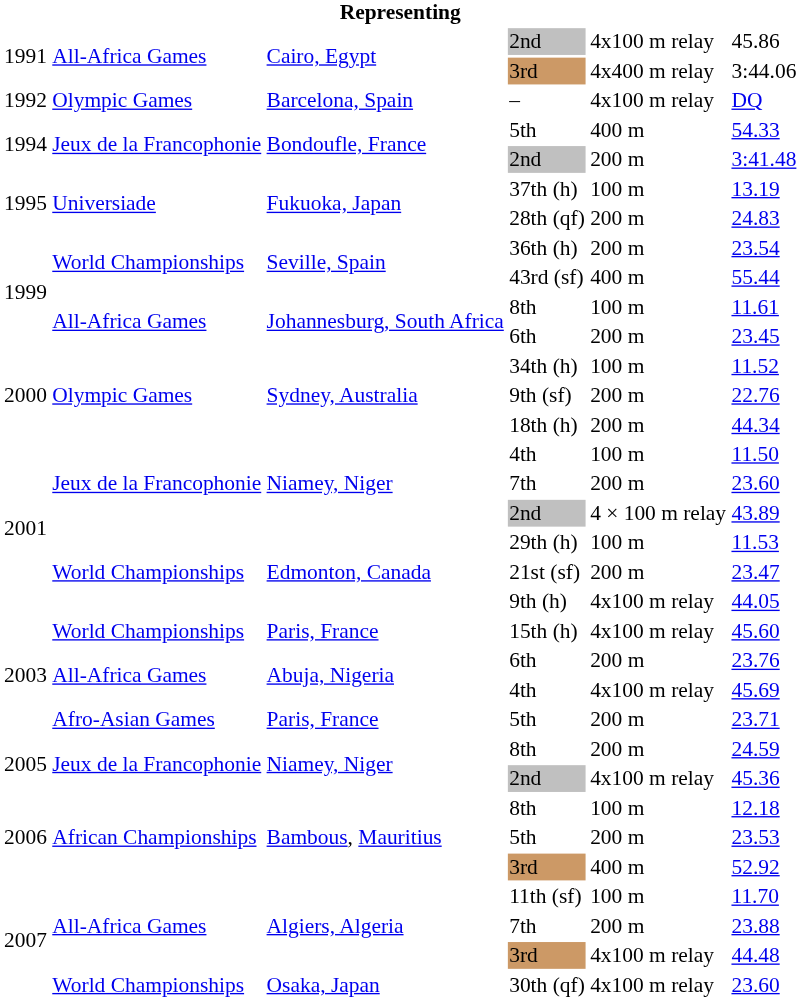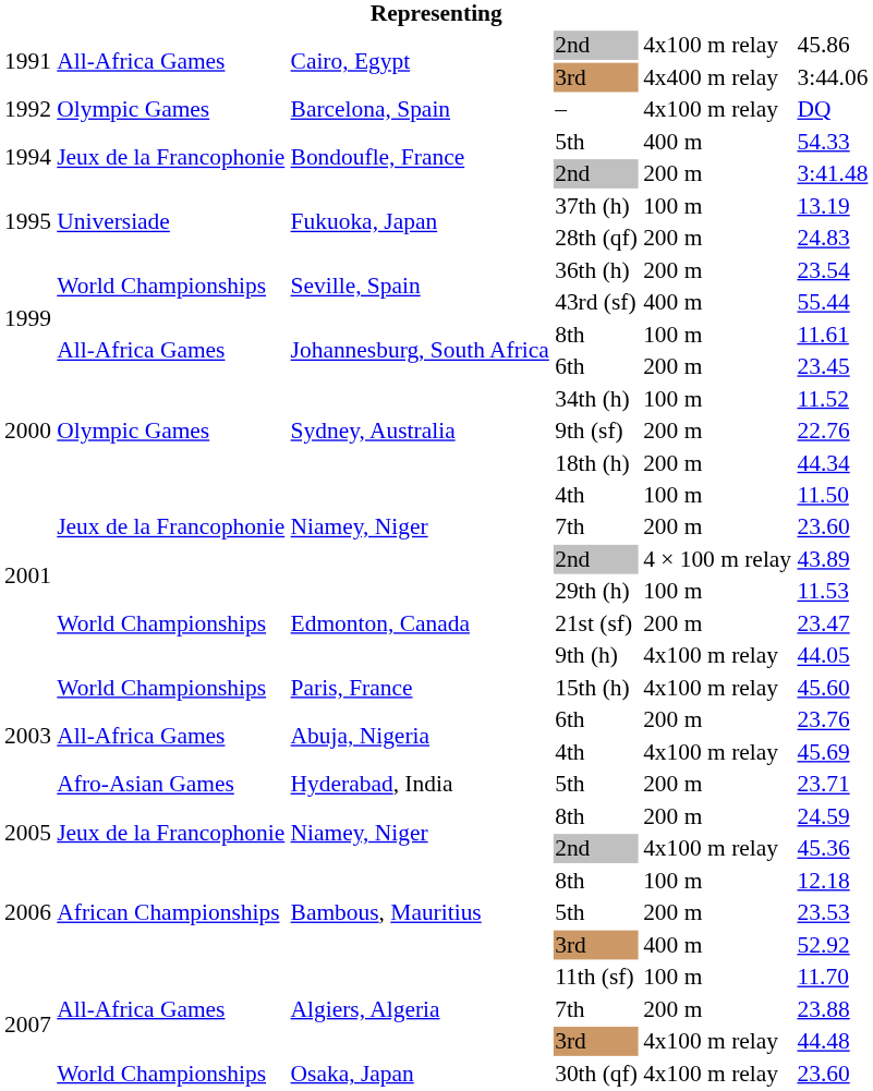2003 / 5th | column 3: Paris, France -> Hyderabad, India
